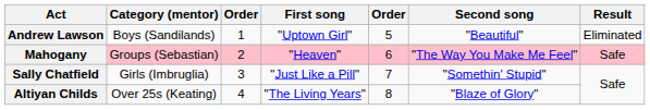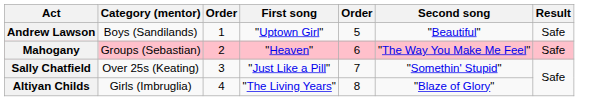Andrew Lawson | Result: Eliminated -> Safe
Sally Chatfield | Category (mentor): Girls (Imbruglia) -> Over 25s (Keating)
Altiyan Childs | Category (mentor): Over 25s (Keating) -> Girls (Imbruglia)
